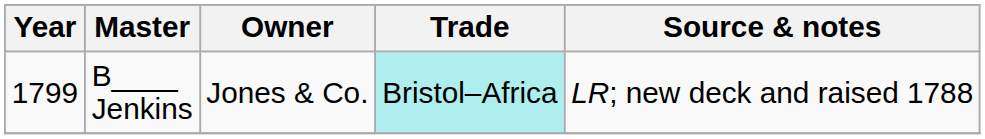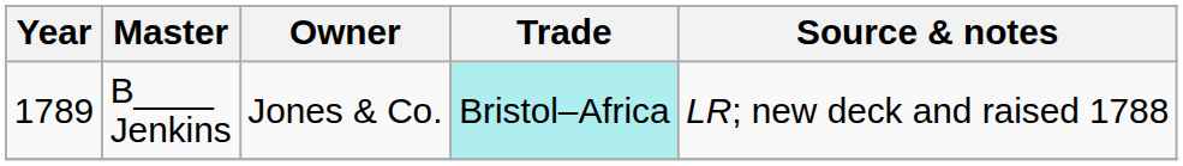B____ Jenkins | Year: 1799 -> 1789
